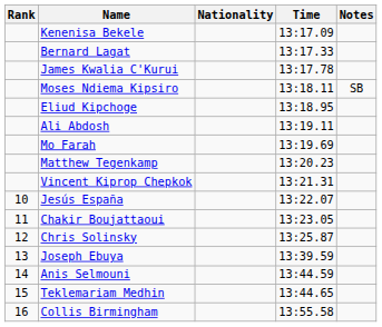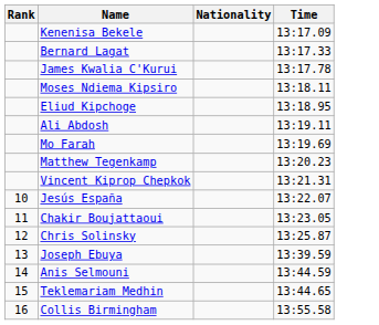- column: Notes | SB
